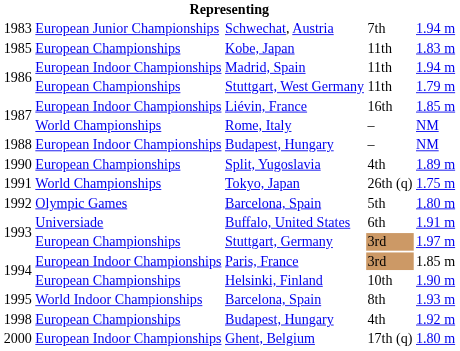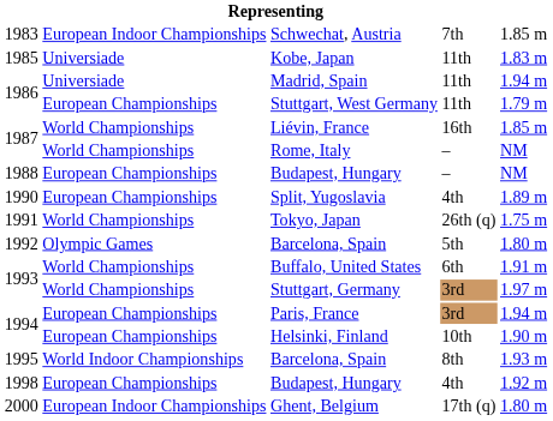Schwechat, Austria | column 2: European Junior Championships -> European Indoor Championships
Schwechat, Austria | column 5: 1.94 m -> 1.85 m
Kobe, Japan | column 2: European Championships -> Universiade
Madrid, Spain | column 2: European Indoor Championships -> Universiade
Liévin, France | column 2: European Indoor Championships -> World Championships
1988 / Budapest, Hungary | column 2: European Indoor Championships -> European Championships
Buffalo, United States | column 2: Universiade -> World Championships
Stuttgart, Germany | column 2: European Championships -> World Championships
Paris, France | column 2: European Indoor Championships -> European Championships
Paris, France | column 5: 1.85 m -> 1.94 m
